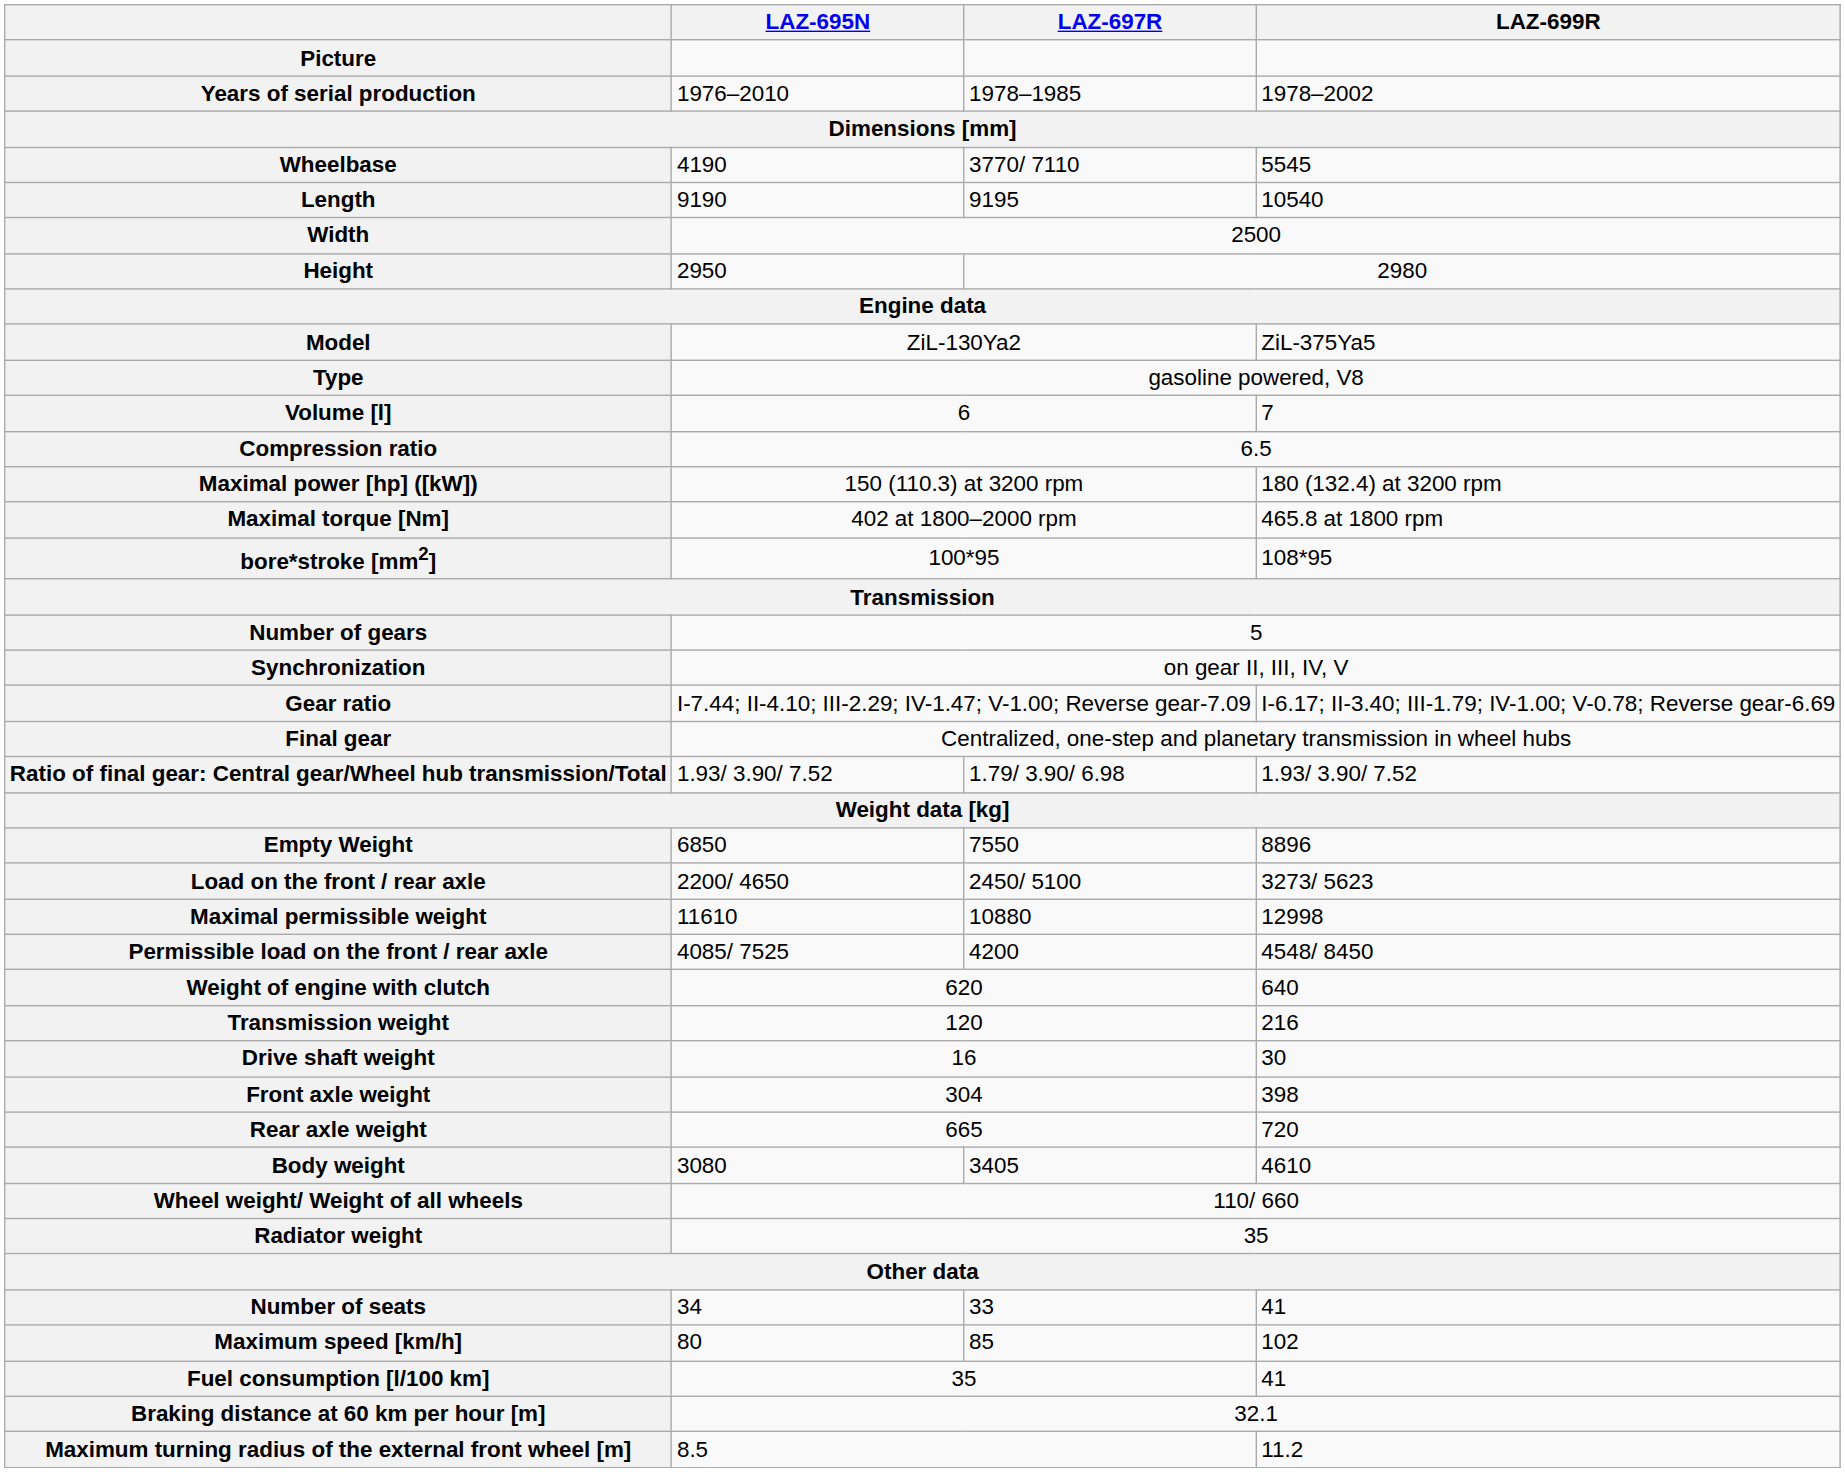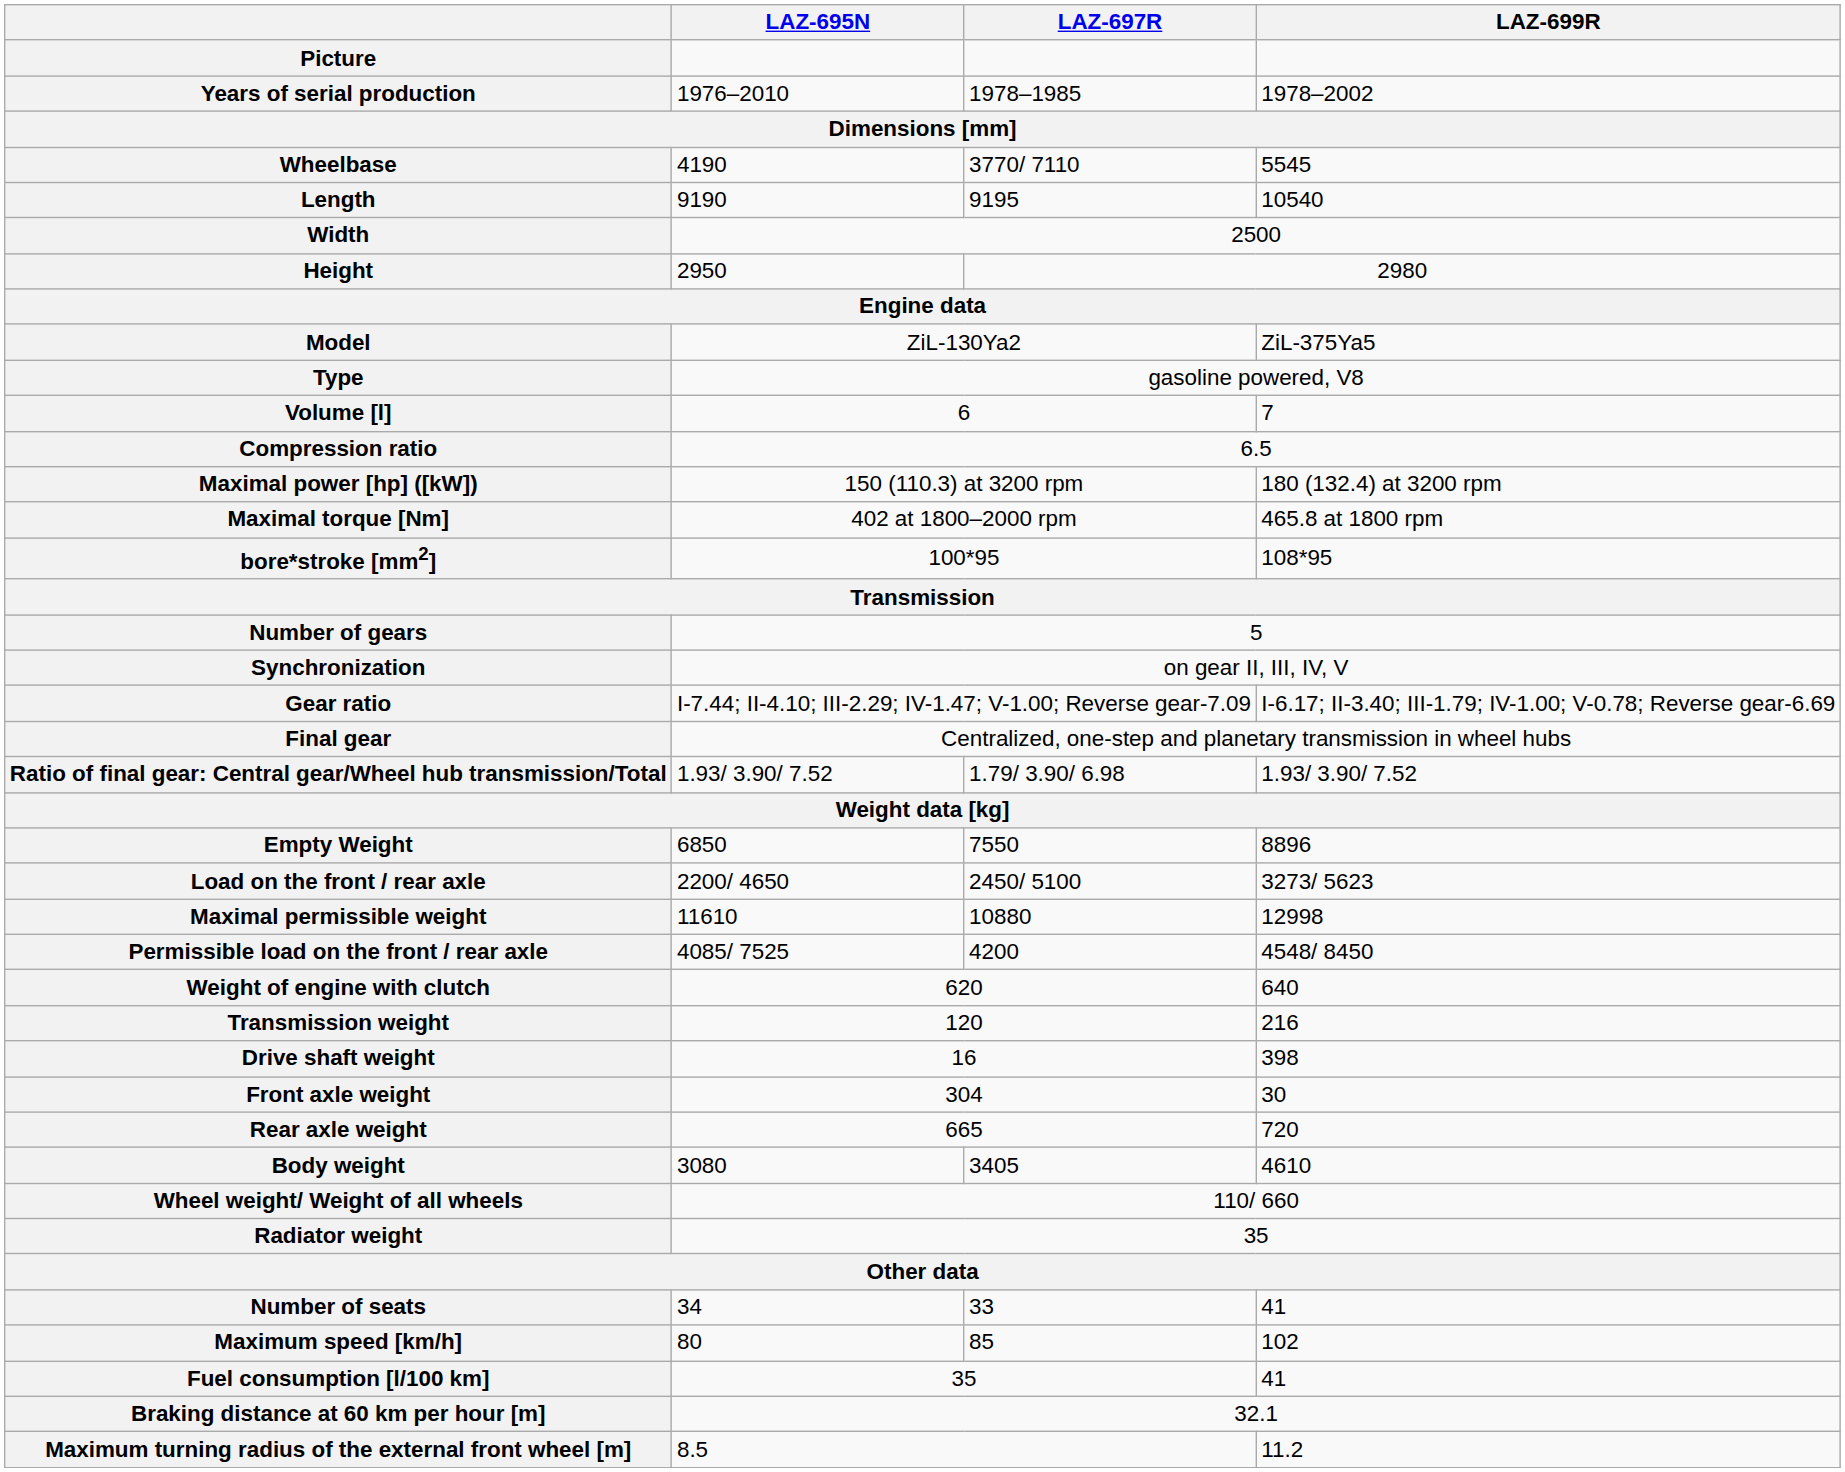Drive shaft weight | LAZ-699R: 30 -> 398
Front axle weight | LAZ-699R: 398 -> 30
